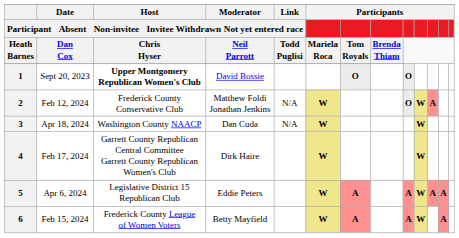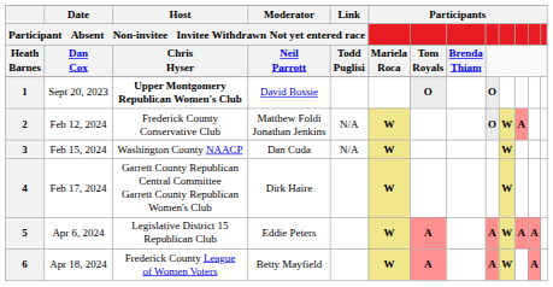3 | column 2: Apr 18, 2024 -> Feb 15, 2024
6 | column 2: Feb 15, 2024 -> Apr 18, 2024
